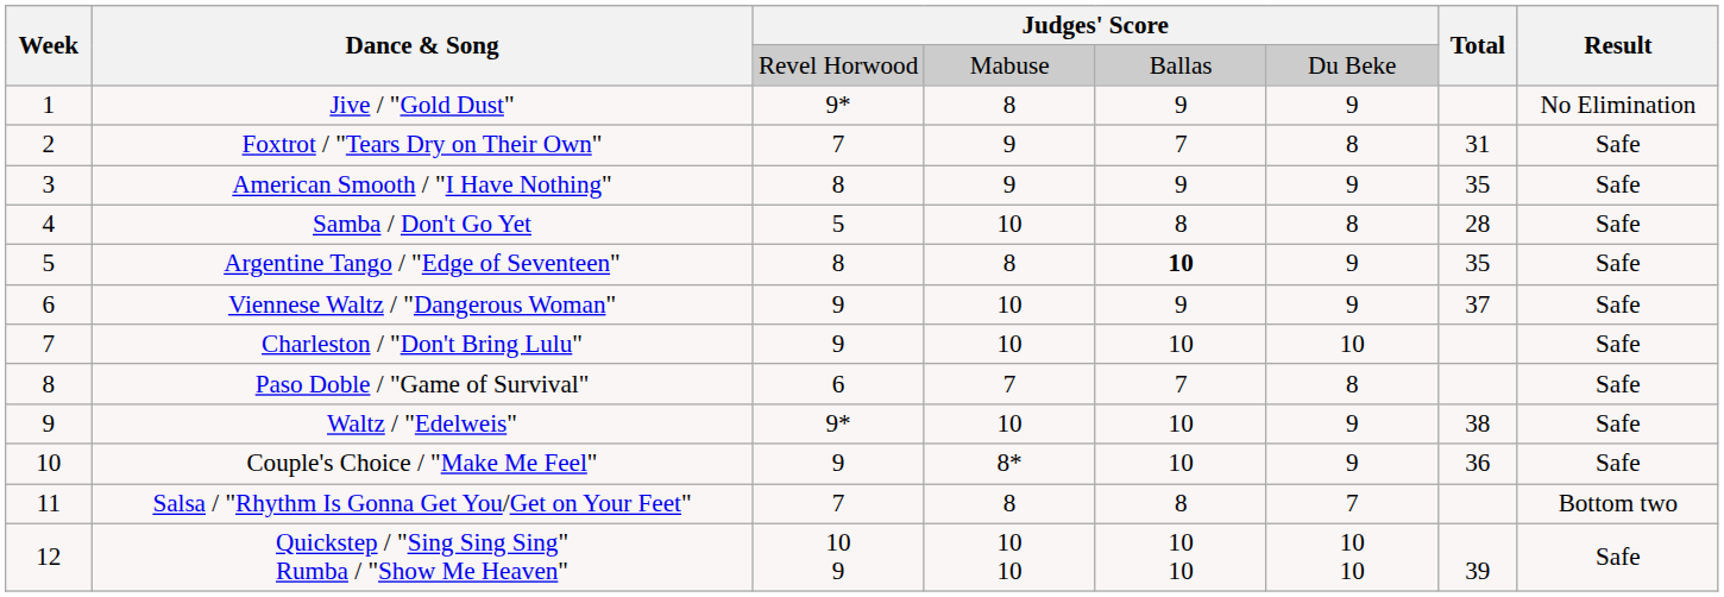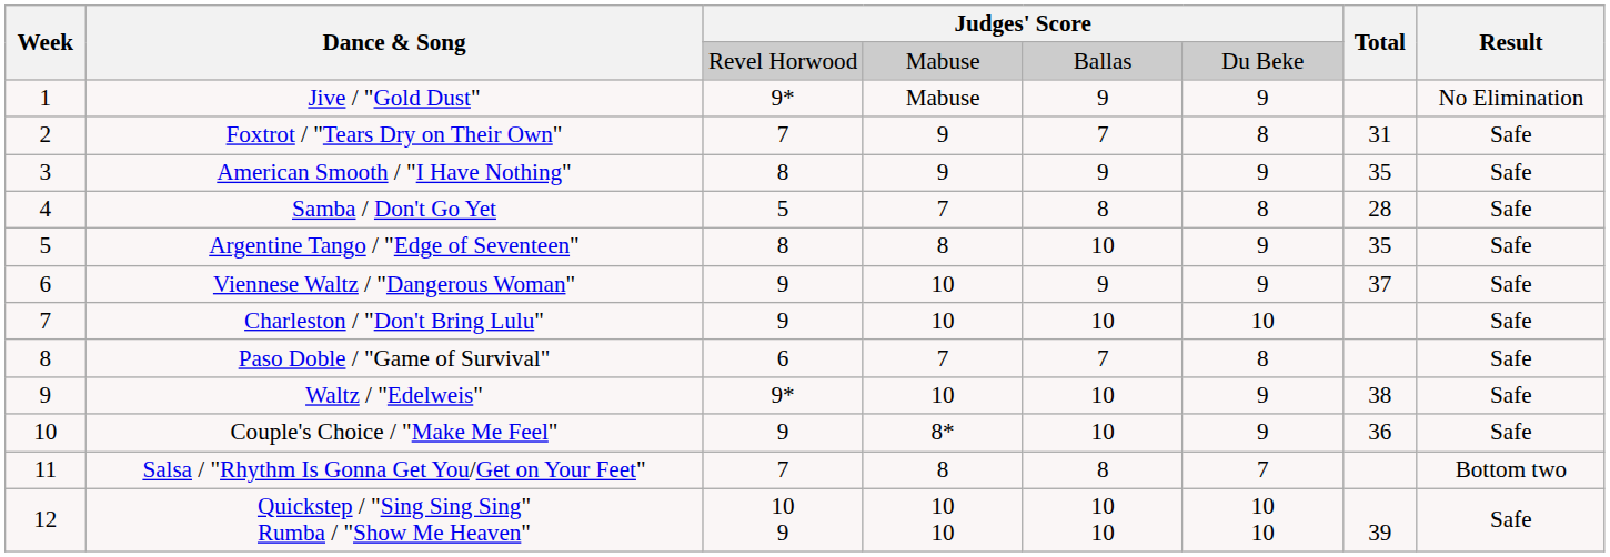Jive / "Gold Dust" | column 4: 8 -> Mabuse
Samba / Don't Go Yet | column 4: 10 -> 7
Argentine Tango / "Edge of Seventeen" | column 5: bold -> normal
